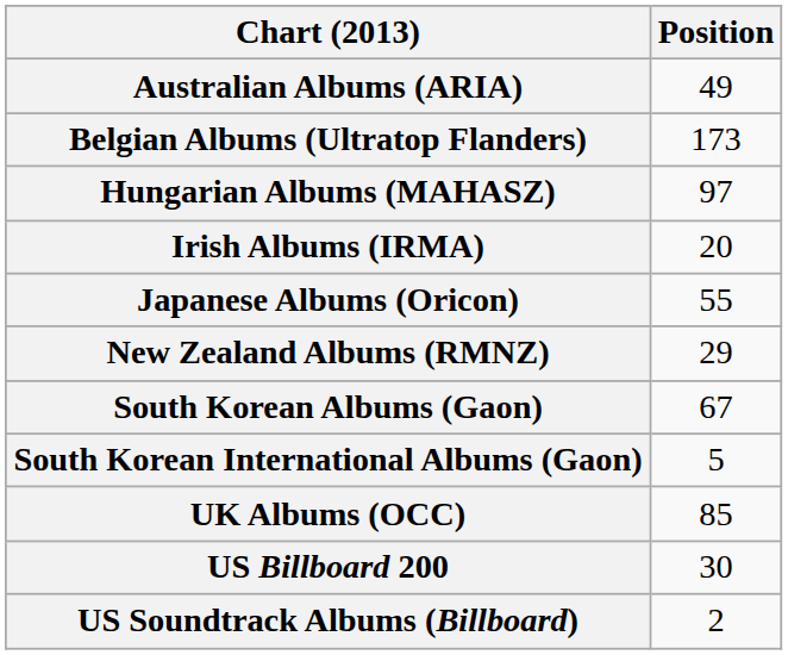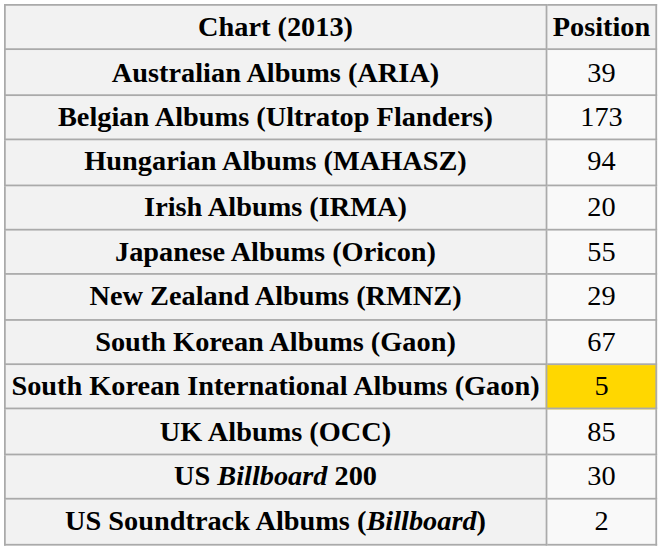Australian Albums (ARIA) | Position: 49 -> 39
Hungarian Albums (MAHASZ) | Position: 97 -> 94
South Korean International Albums (Gaon) | Position: no background -> gold background
